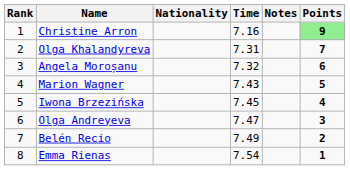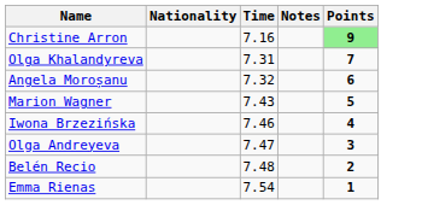- column: Rank | 1 | 2 | 3 | 4 | 5 | 6 | 7 | 8
Iwona Brzezińska | Time: 7.45 -> 7.46
Belén Recio | Time: 7.49 -> 7.48
